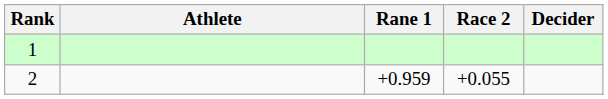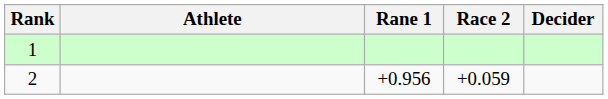2 | Rane 1: +0.959 -> +0.956
2 | Race 2: +0.055 -> +0.059
